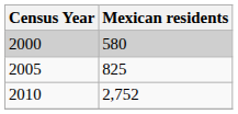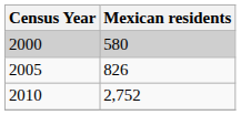2005 | Mexican residents: 825 -> 826
